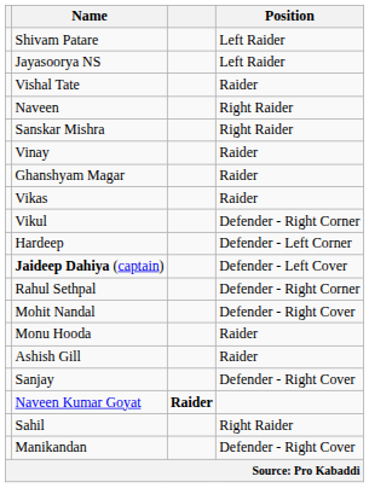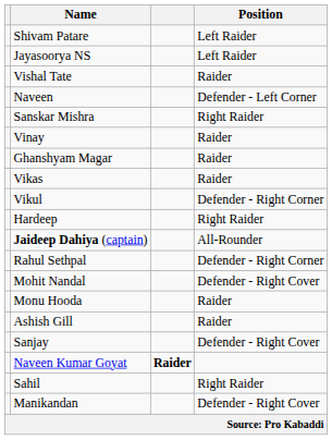Naveen | Position: Right Raider -> Defender - Left Corner
Hardeep | Position: Defender - Left Corner -> Right Raider
Jaideep Dahiya (captain) | Position: Defender - Left Cover -> All-Rounder
